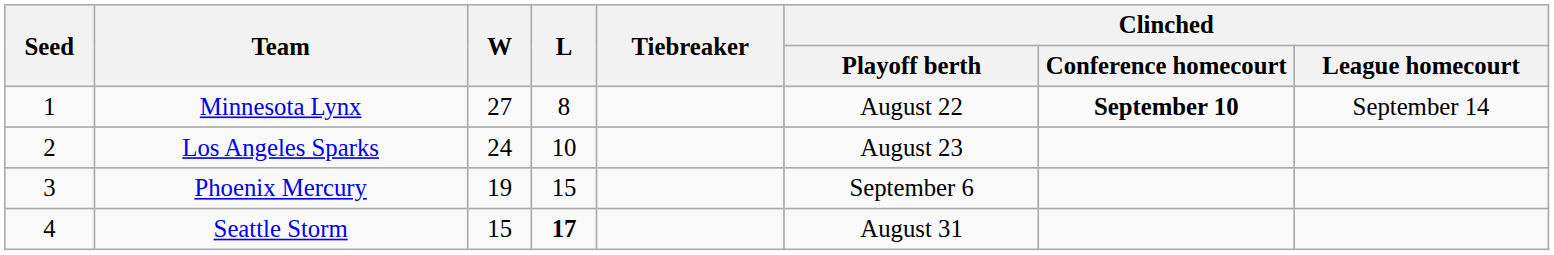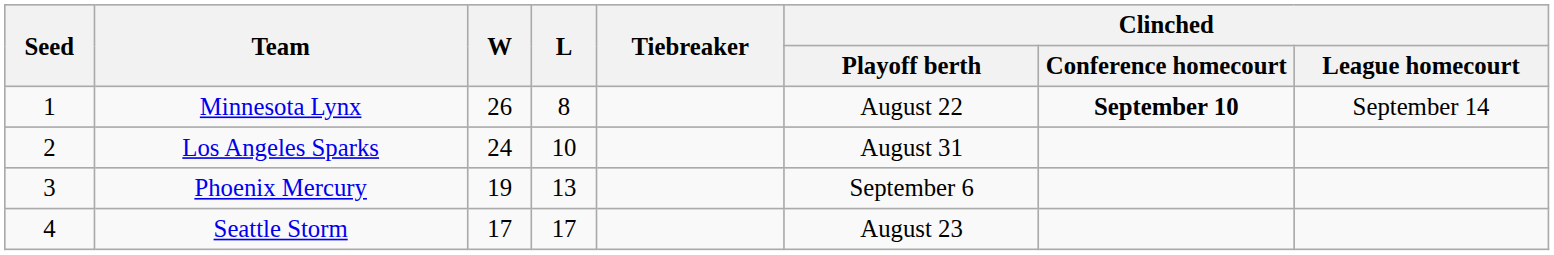Minnesota Lynx | W: 27 -> 26
Los Angeles Sparks | Clinched / Playoff berth: August 23 -> August 31
Phoenix Mercury | L: 15 -> 13
Seattle Storm | W: 15 -> 17
Seattle Storm | L: bold -> normal
Seattle Storm | Clinched / Playoff berth: August 31 -> August 23
